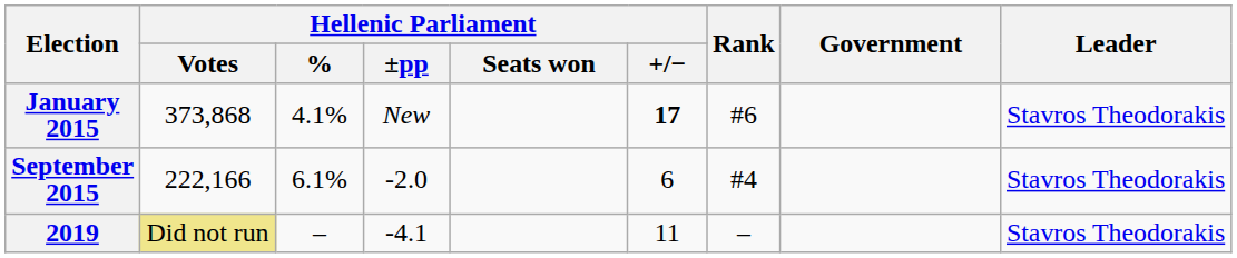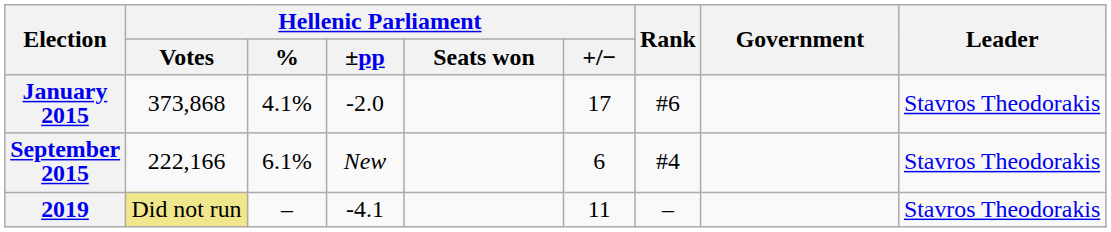January 2015 | Hellenic Parliament / ±pp: New -> -2.0
January 2015 | Hellenic Parliament / +/−: bold -> normal
September 2015 | Hellenic Parliament / ±pp: -2.0 -> New
